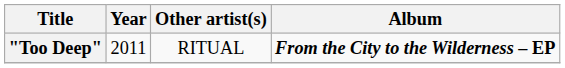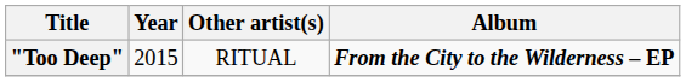"Too Deep" | Year: 2011 -> 2015
